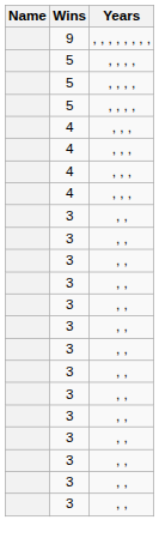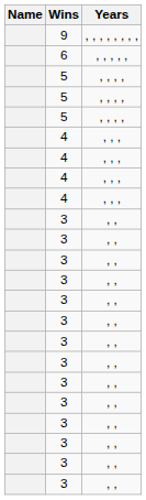+ row: 6 | , , , , ,
